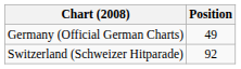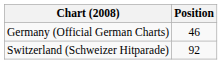Germany (Official German Charts) | Position: 49 -> 46
